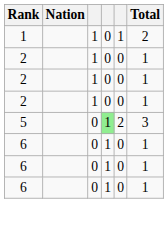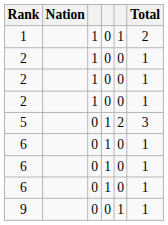5 | column 4: lightgreen background -> no background
+ row: 9 | 0 | 0 | 1 | 1
